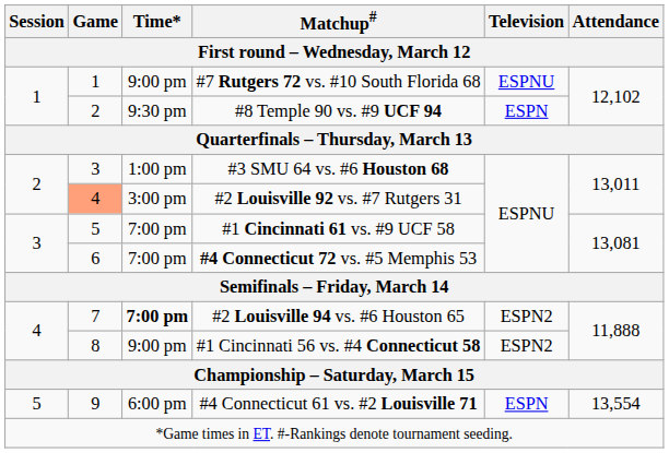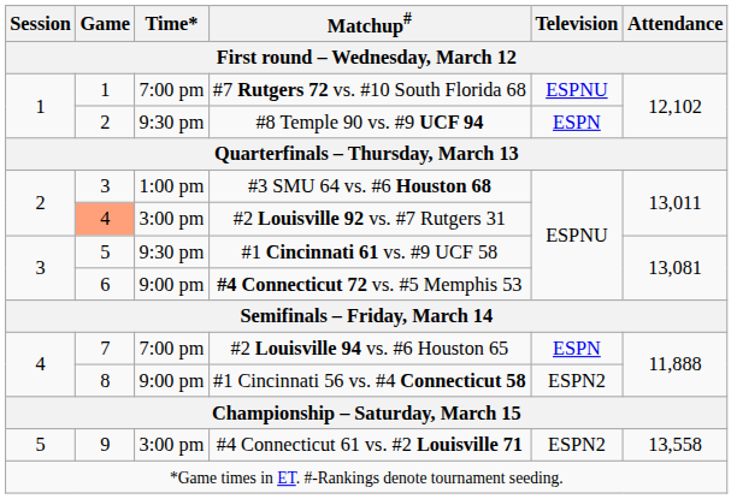#7 Rutgers 72 vs. #10 South Florida 68 | Time* / First round – Wednesday, March 12: 9:00 pm -> 7:00 pm
#1 Cincinnati 61 vs. #9 UCF 58 | Time* / First round – Wednesday, March 12: 7:00 pm -> 9:30 pm
#4 Connecticut 72 vs. #5 Memphis 53 | Time* / First round – Wednesday, March 12: 7:00 pm -> 9:00 pm
#2 Louisville 94 vs. #6 Houston 65 | Time* / First round – Wednesday, March 12: bold -> normal
#2 Louisville 94 vs. #6 Houston 65 | Television / First round – Wednesday, March 12: ESPN2 -> ESPN
#4 Connecticut 61 vs. #2 Louisville 71 | Time* / First round – Wednesday, March 12: 6:00 pm -> 3:00 pm
#4 Connecticut 61 vs. #2 Louisville 71 | Television / First round – Wednesday, March 12: ESPN -> ESPN2
#4 Connecticut 61 vs. #2 Louisville 71 | Attendance / First round – Wednesday, March 12: 13,554 -> 13,558
